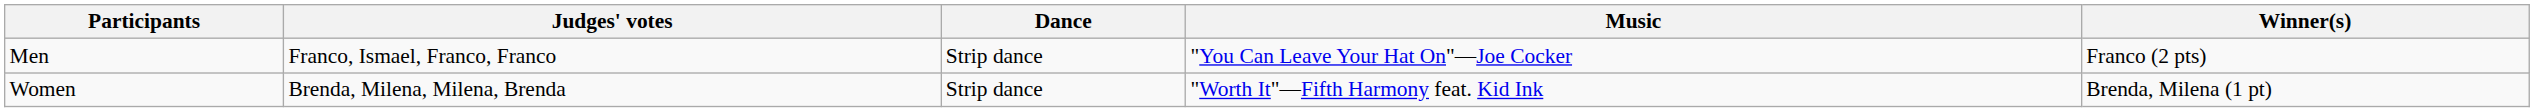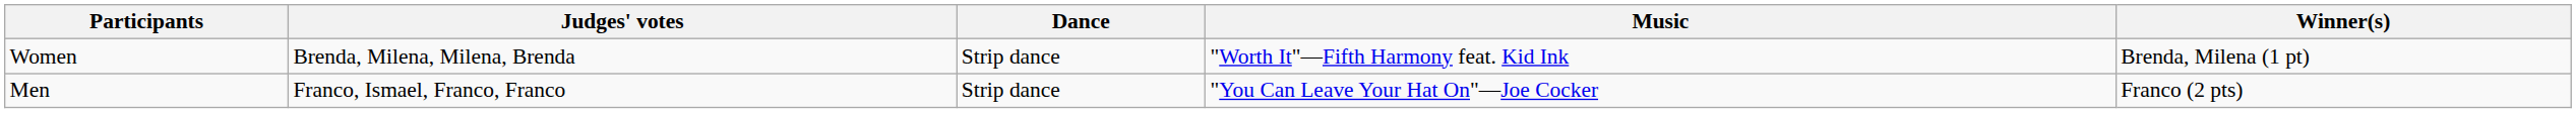rows swapped: Women <-> Men
